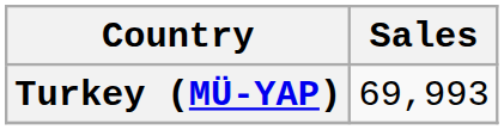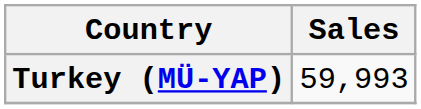Turkey (MÜ-YAP) | Sales: 69,993 -> 59,993
